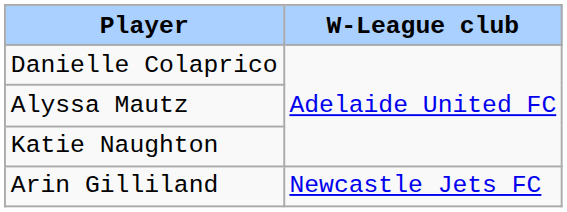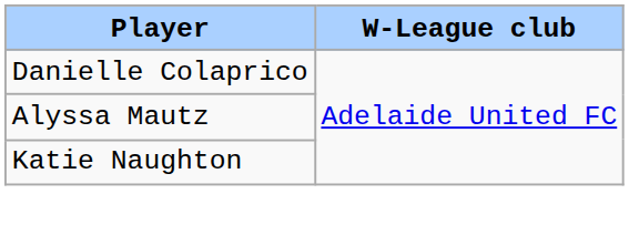- row: Arin Gilliland | Newcastle Jets FC
